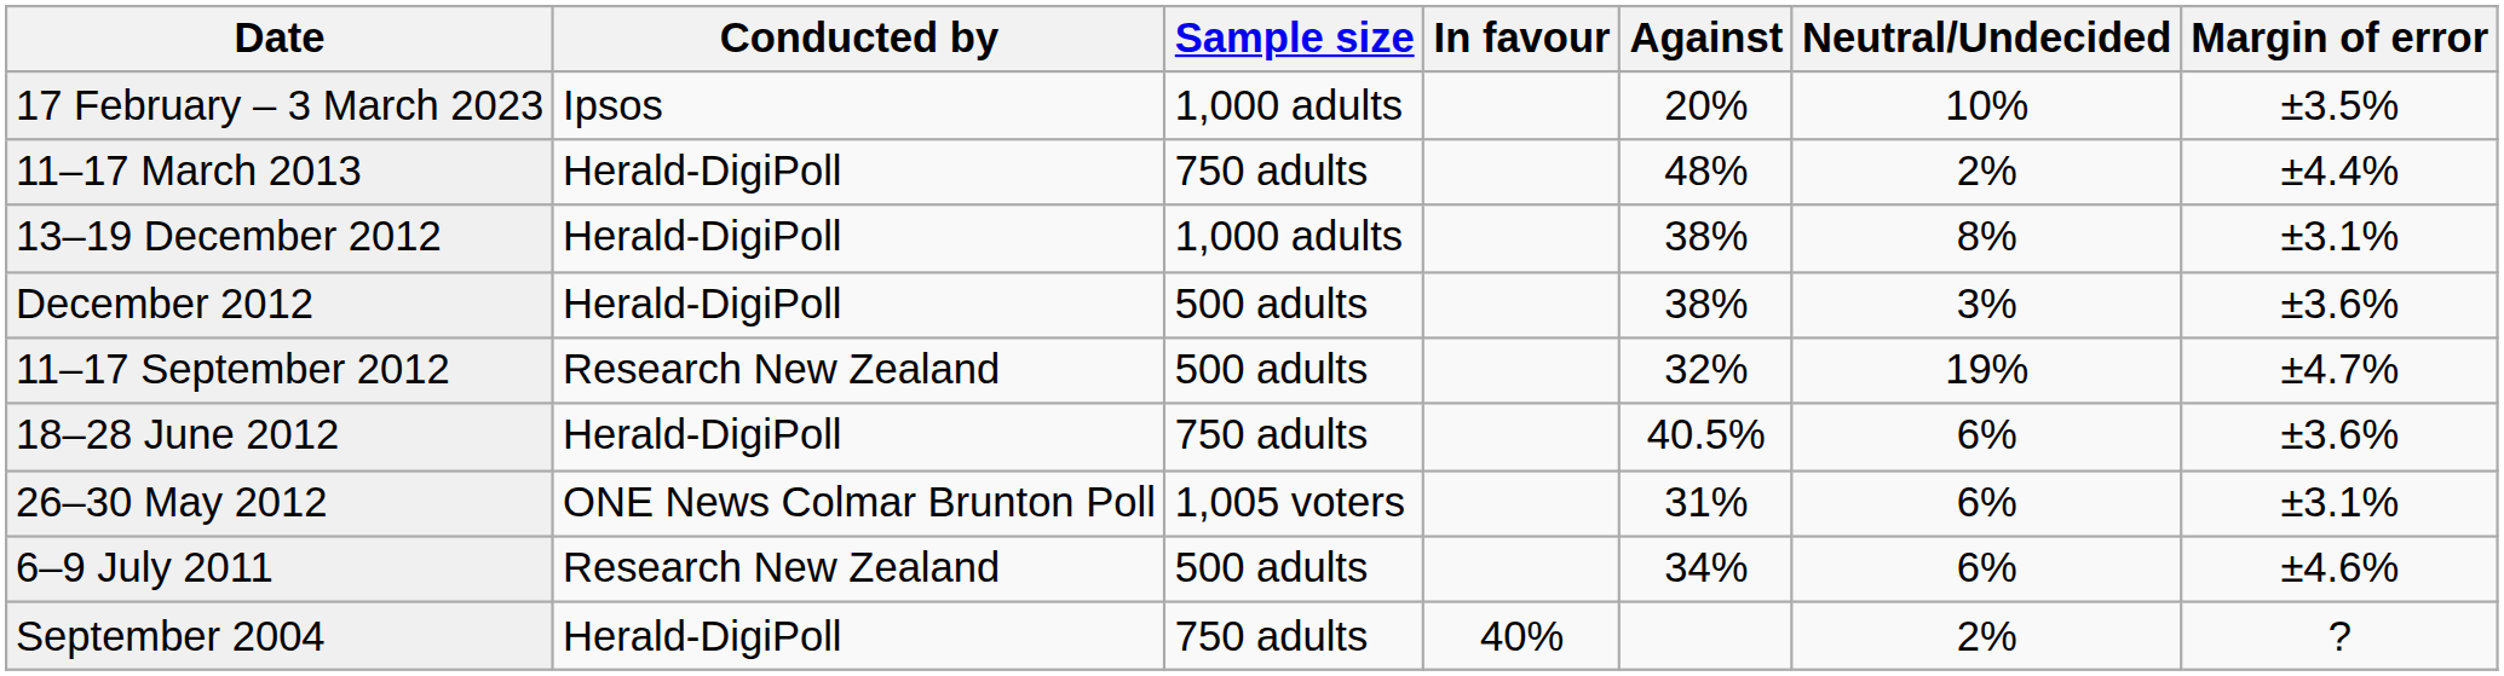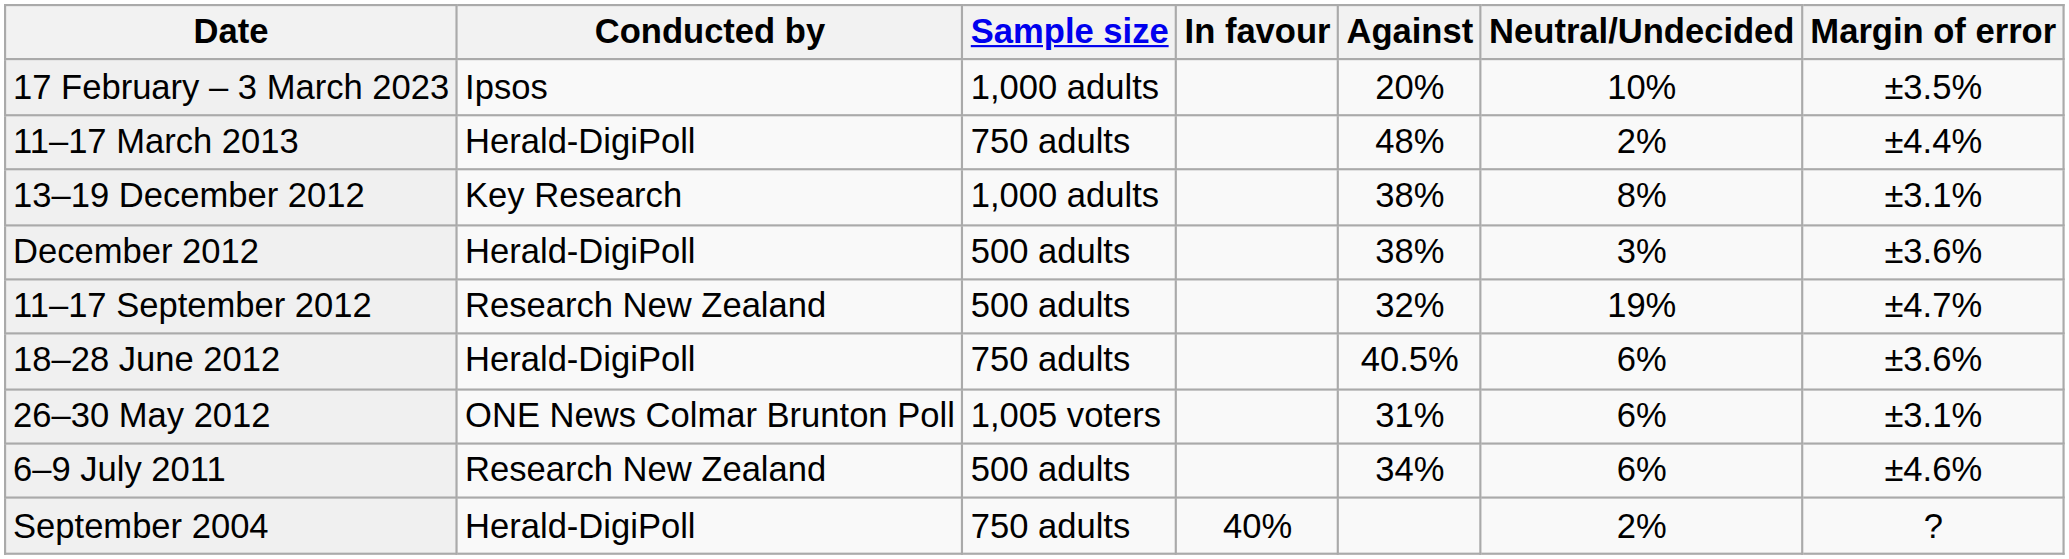13–19 December 2012 | Conducted by: Herald-DigiPoll -> Key Research
